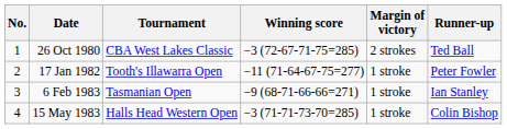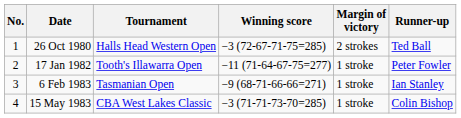26 Oct 1980 | Tournament: CBA West Lakes Classic -> Halls Head Western Open
15 May 1983 | Tournament: Halls Head Western Open -> CBA West Lakes Classic
